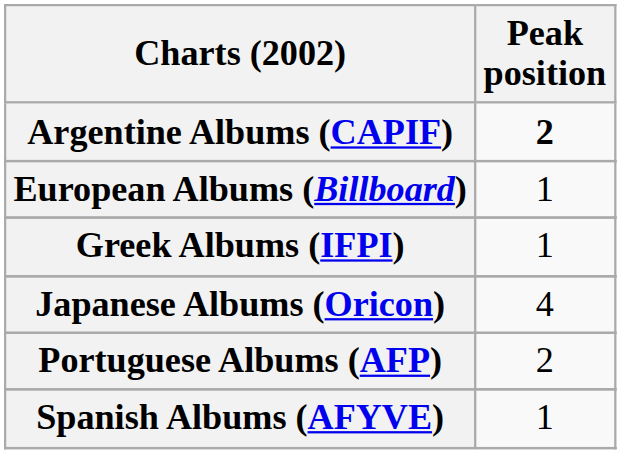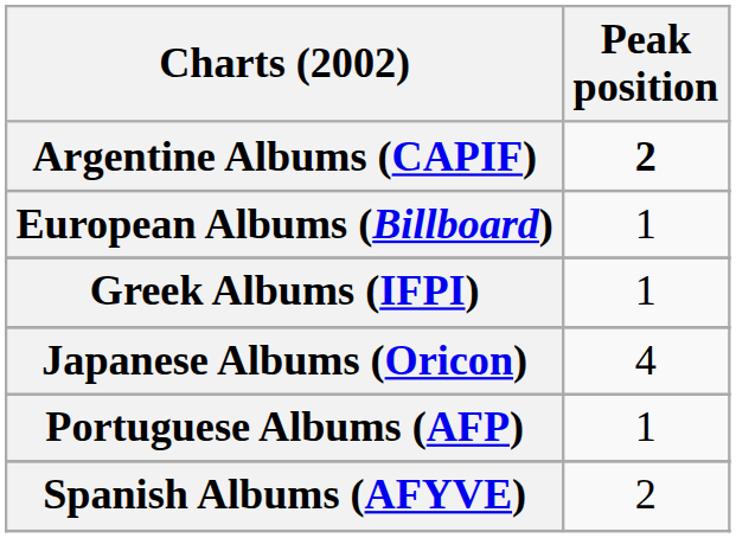Portuguese Albums (AFP) | Peak position: 2 -> 1
Spanish Albums (AFYVE) | Peak position: 1 -> 2
